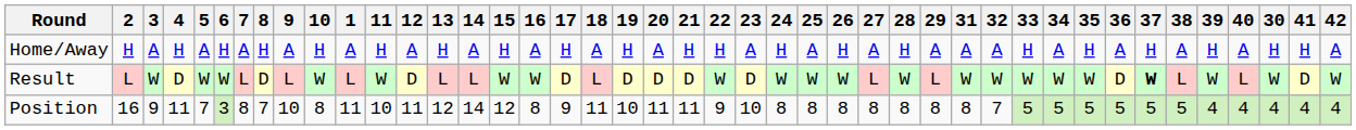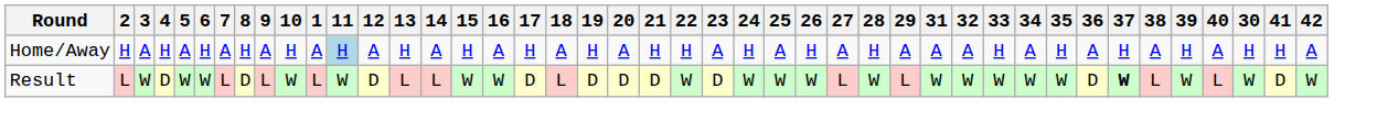Home/Away | 11: no background -> lightblue background
- row: Position | 16 | 9 | 11 | 7 | 3 | 8 | 7 | 10 | 8 | 11 | 10 | 11 | 12 | 14 | 12 | 8 | 9 | 11 | 10 | 11 | 11 | 9 | 10 | 8 | 8 | 8 | 8 | 8 | 8 | 8 | 7 | 5 | 5 | 5 | 5 | 5 | 5 | 4 | 4 | 4 | 4 | 4
